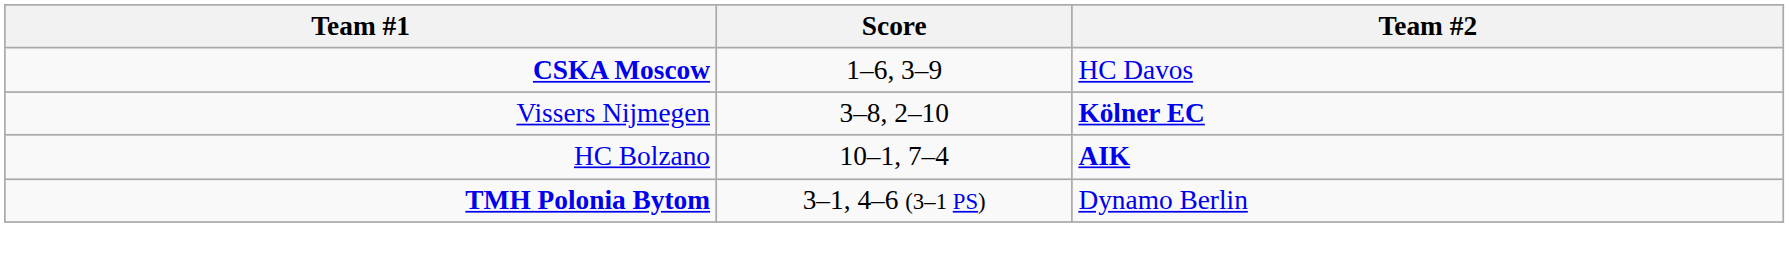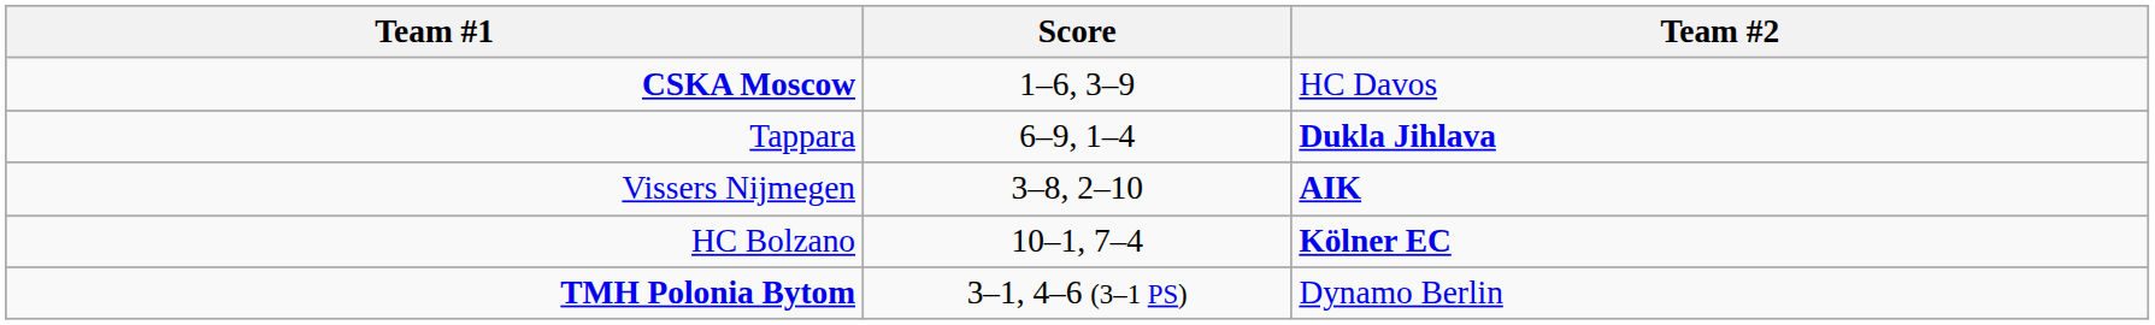+ row: Tappara | 6–9, 1–4 | Dukla Jihlava
Vissers Nijmegen | Team #2: Kölner EC -> AIK
HC Bolzano | Team #2: AIK -> Kölner EC
